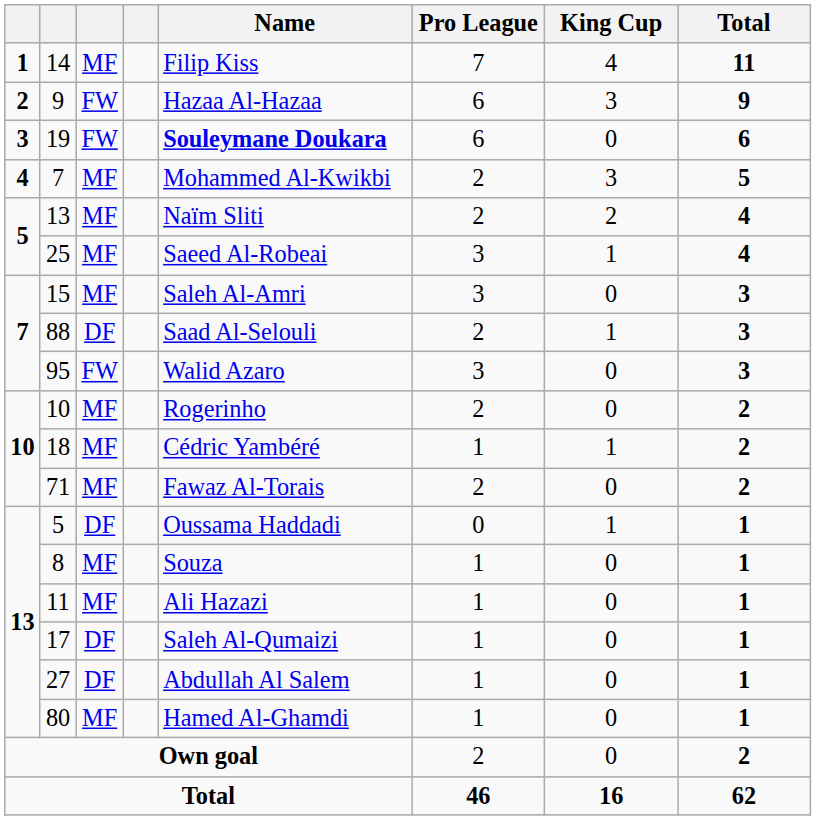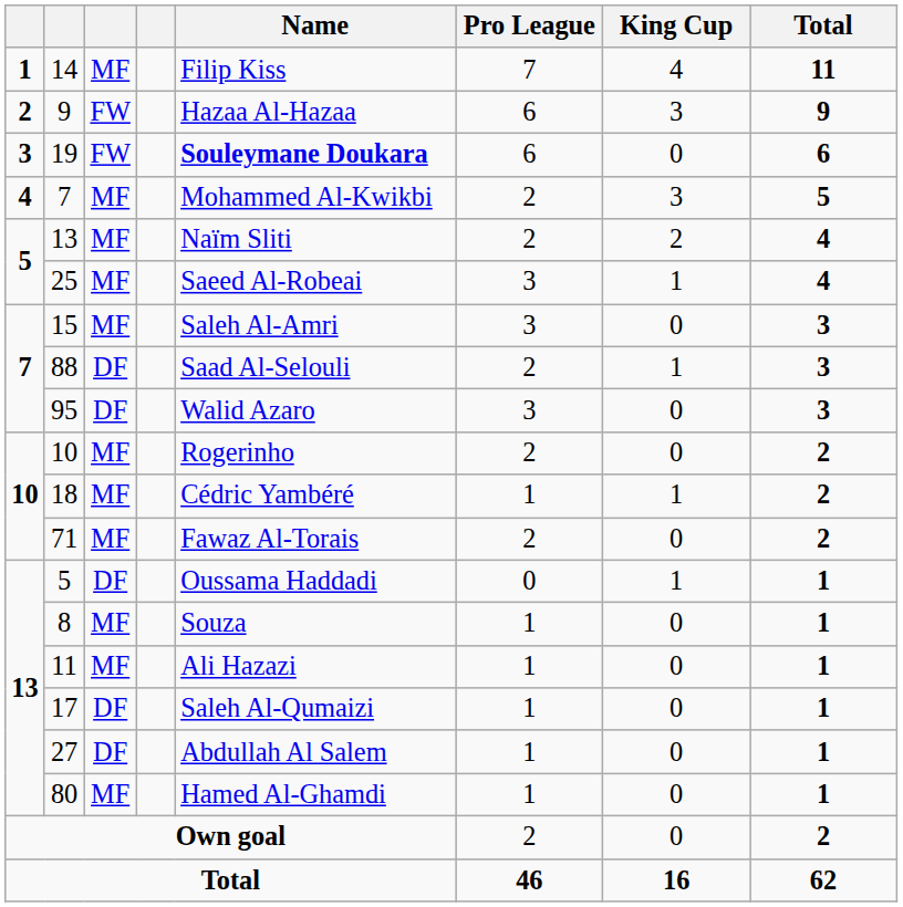95 | column 3: FW -> DF
